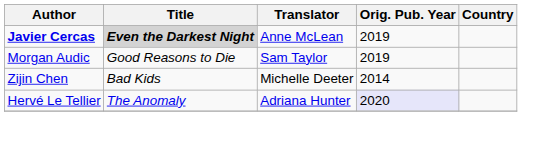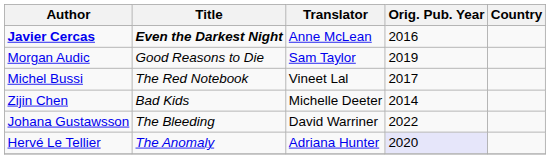Javier Cercas | Title: lightgrey background -> no background
Javier Cercas | Orig. Pub. Year: 2019 -> 2016
+ row: Michel Bussi | The Red Notebook | Vineet Lal | 2017
+ row: Johana Gustawsson | The Bleeding | David Warriner | 2022
